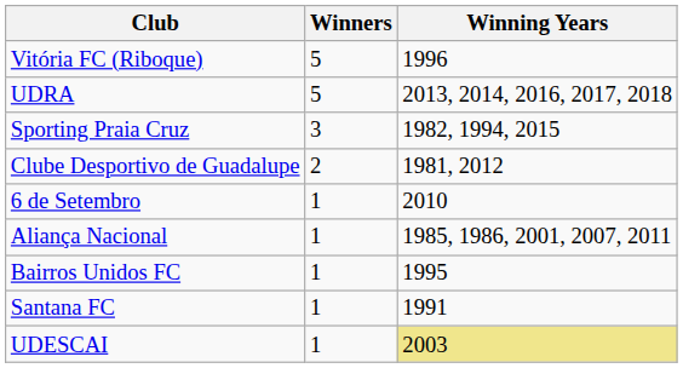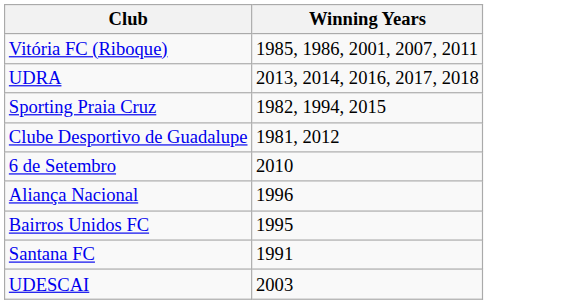- column: Winners | 5 | 5 | 3 | 2 | 1 | 1 | 1 | 1 | 1
Vitória FC (Riboque) | Winning Years: 1996 -> 1985, 1986, 2001, 2007, 2011
Aliança Nacional | Winning Years: 1985, 1986, 2001, 2007, 2011 -> 1996
UDESCAI | Winning Years: khaki background -> no background
